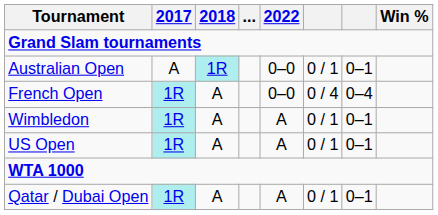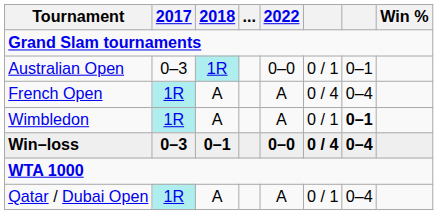Australian Open | 2017: A -> 0–3
French Open | 2022: 0–0 -> A
Wimbledon | column 7: normal -> bold
- row: US Open | 1R | A | A | 0 / 1 | 0–1
+ row: Win–loss | 0–3 | 0–1 | 0–0 | 0 / 4 | 0–4
Qatar / Dubai Open | column 7: 0–1 -> 0–4
